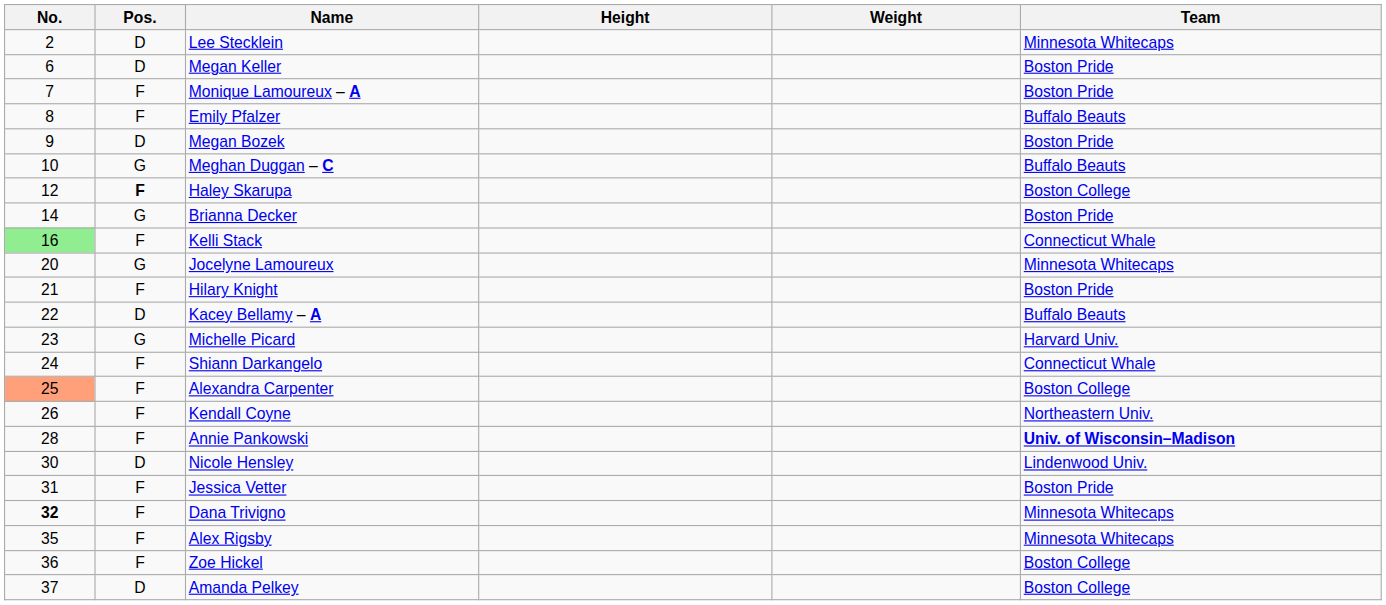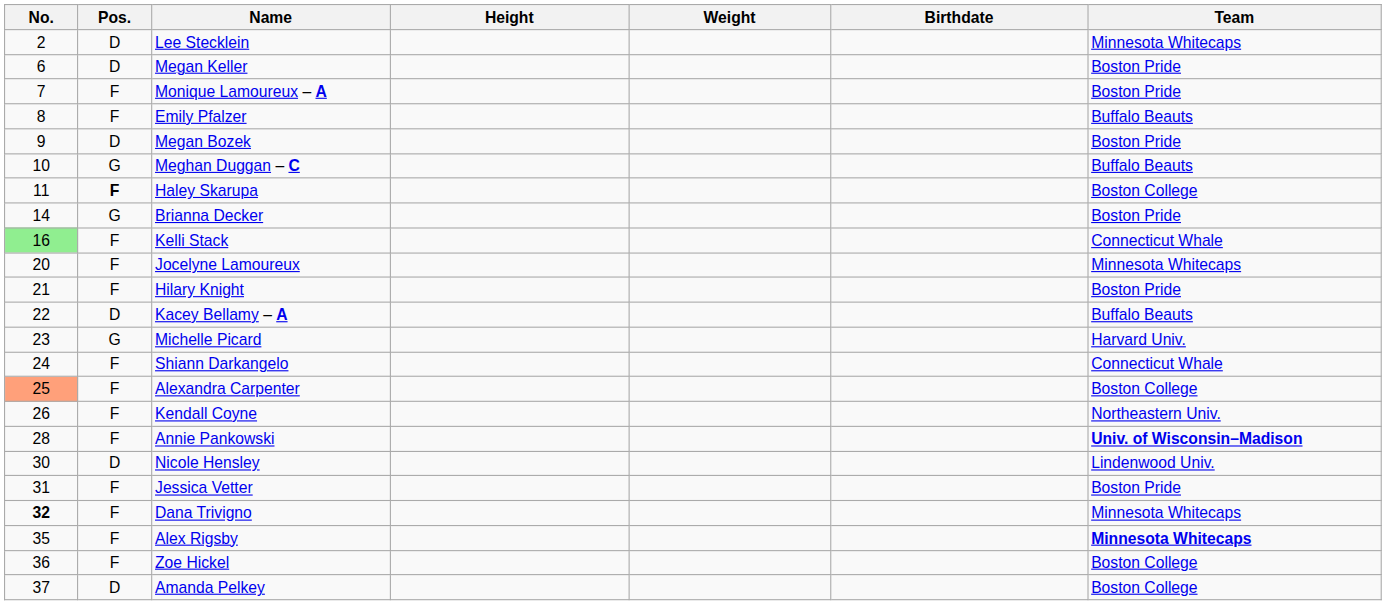+ column: Birthdate
Haley Skarupa | No.: 12 -> 11
Jocelyne Lamoureux | Pos.: G -> F
Alex Rigsby | Team: normal -> bold
